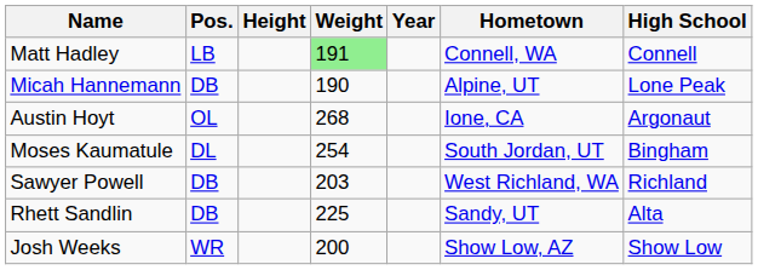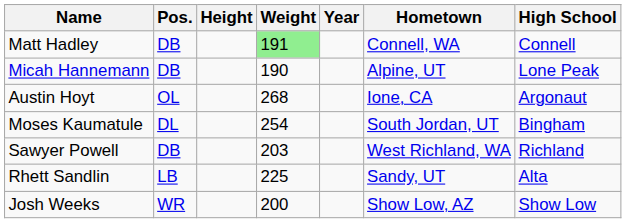Matt Hadley | Pos.: LB -> DB
Rhett Sandlin | Pos.: DB -> LB
